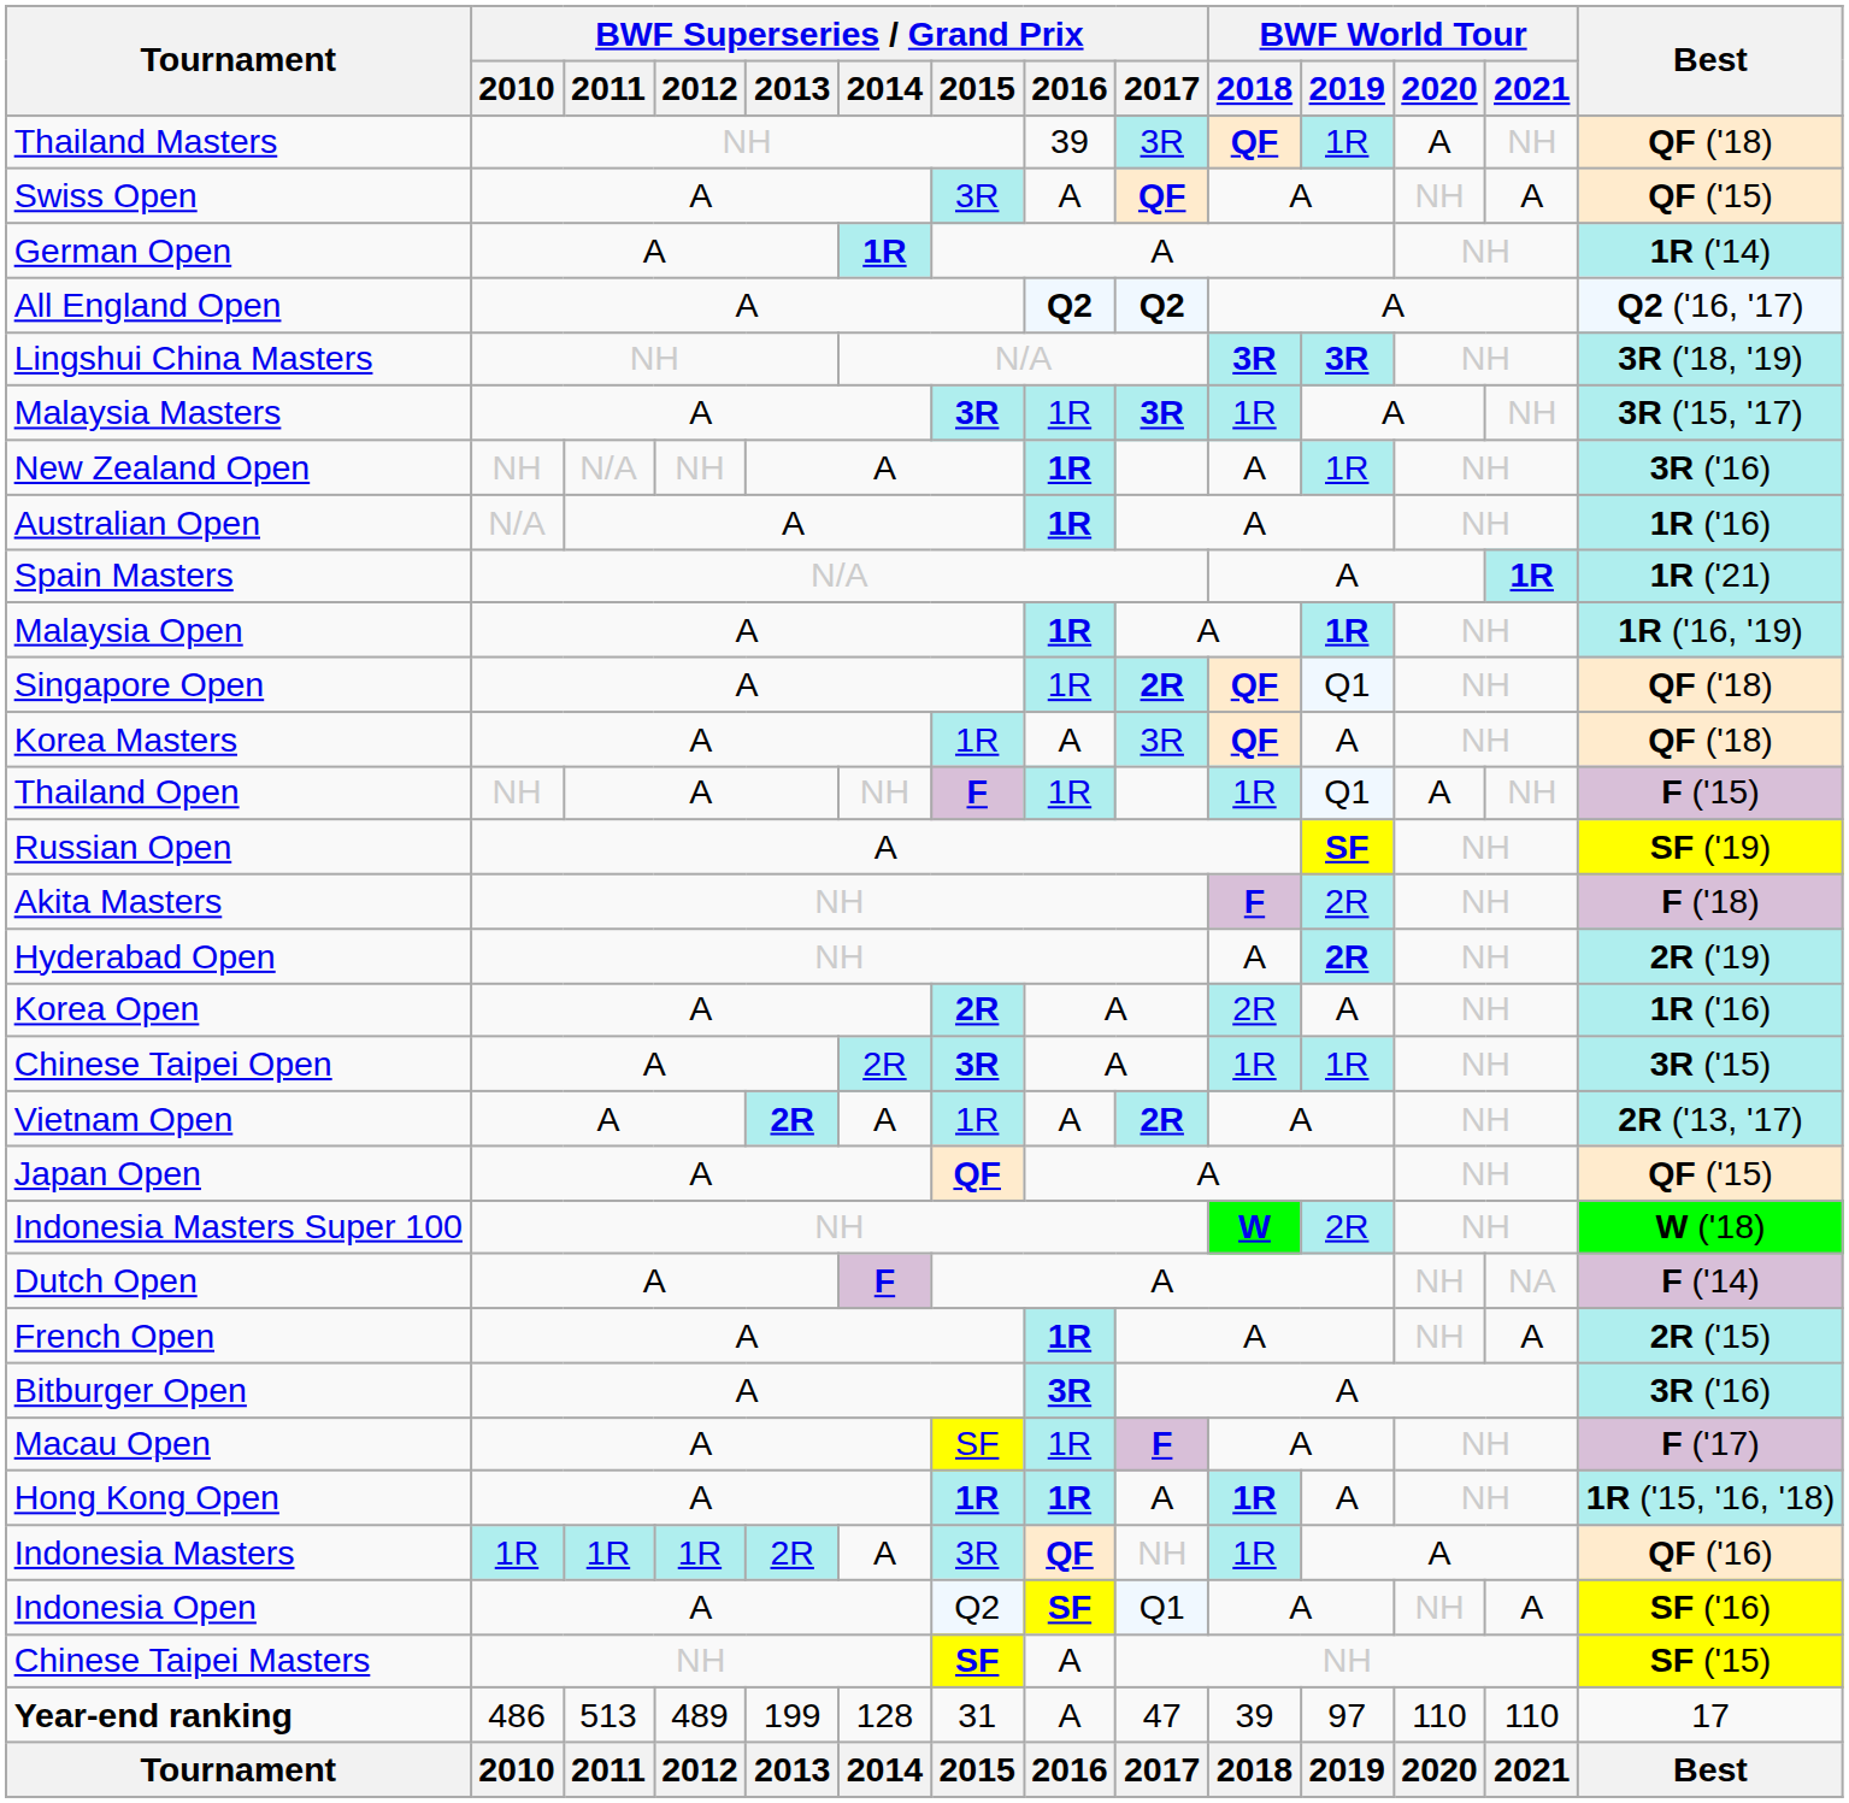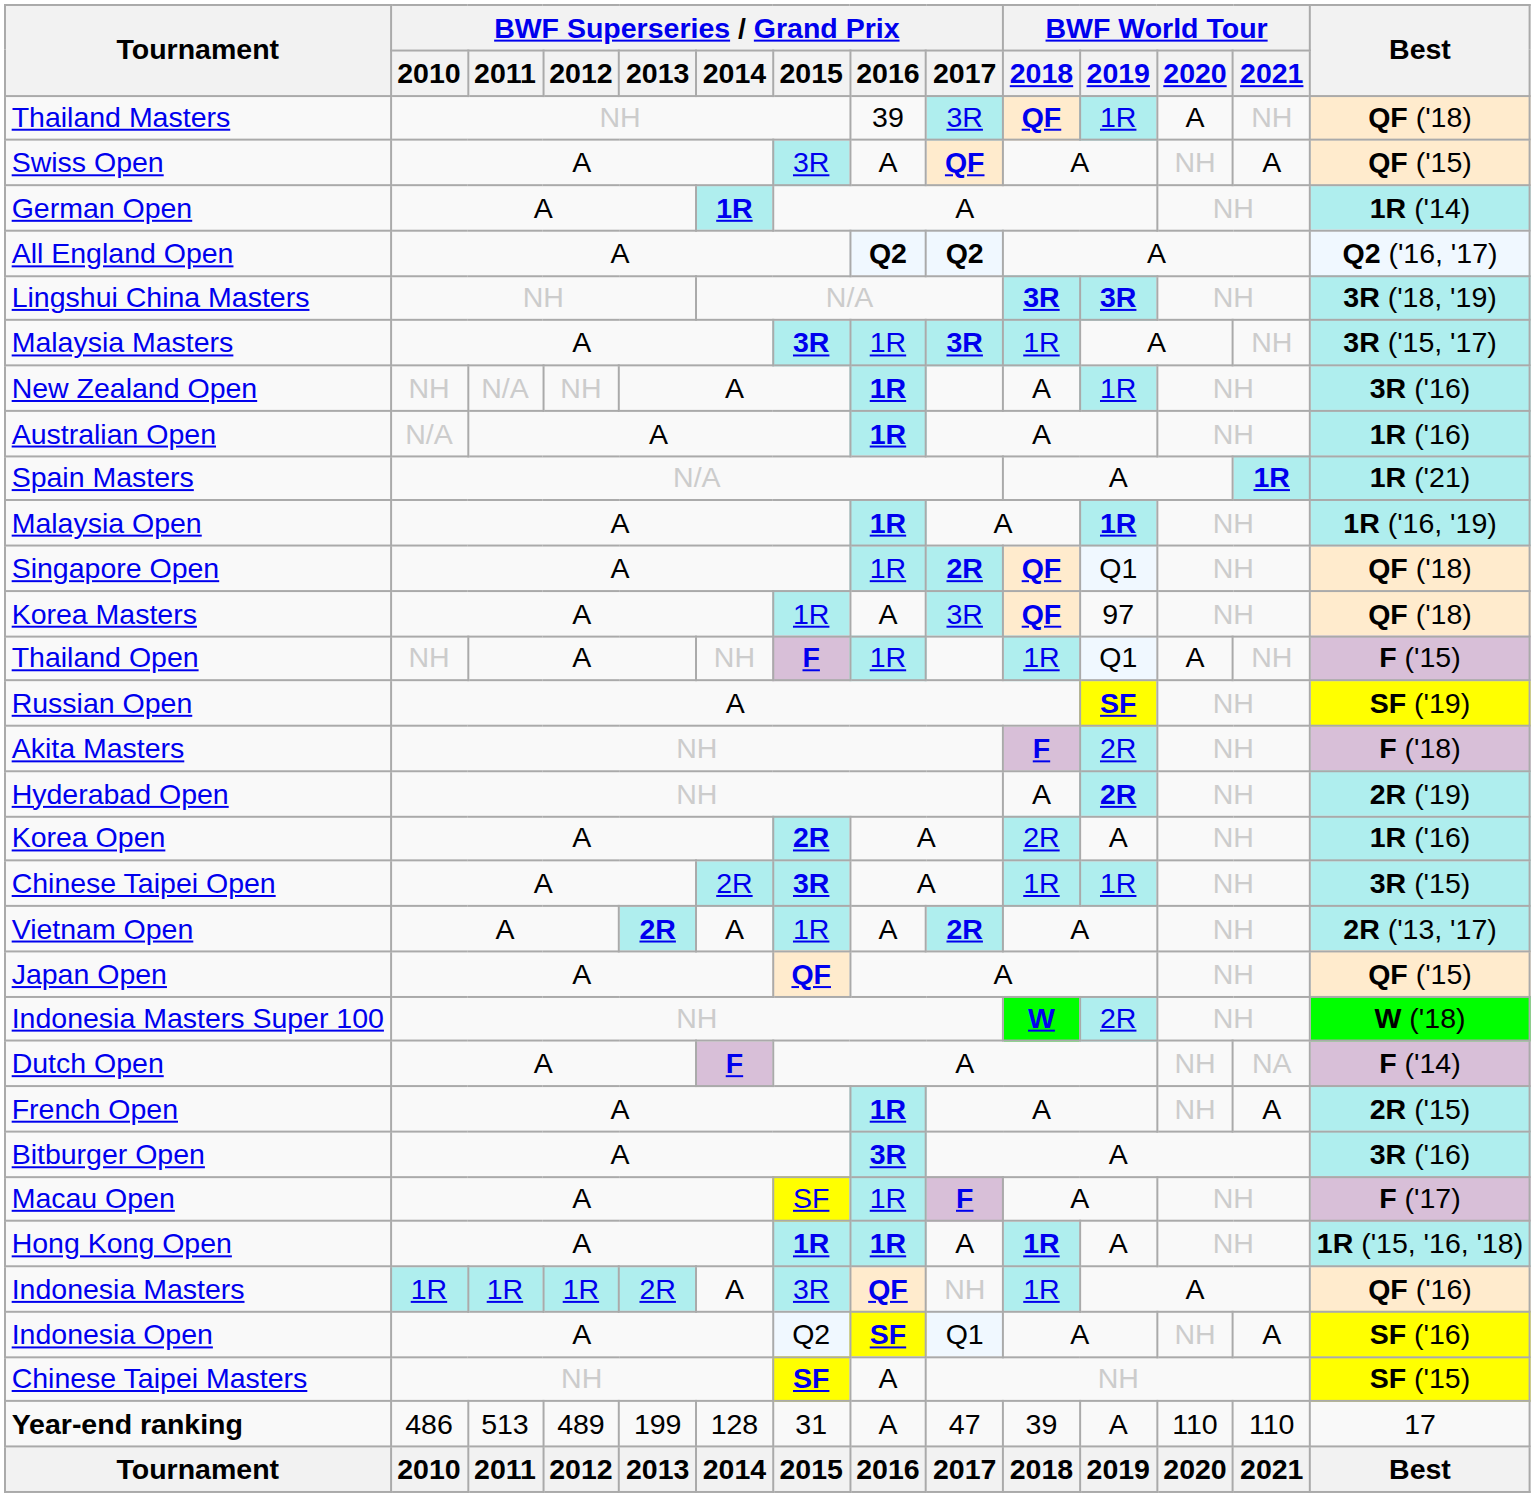Korea Masters | BWF World Tour / 2019: A -> 97
Year-end ranking | BWF World Tour / 2019: 97 -> A
